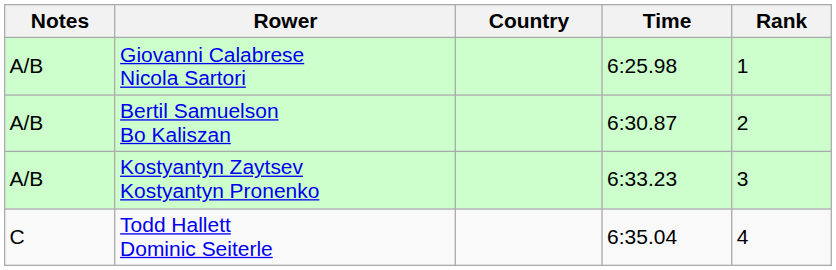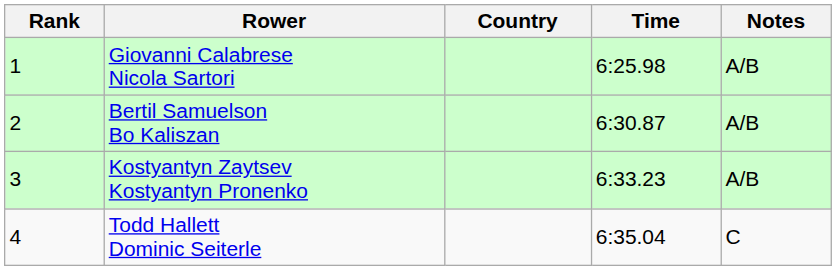columns swapped: Rank <-> Notes
